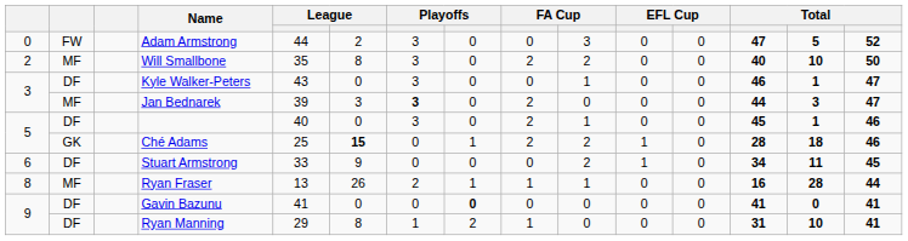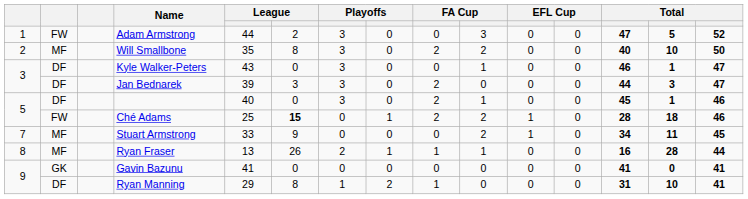Adam Armstrong | column 1: 0 -> 1
Jan Bednarek | column 2: MF -> DF
Jan Bednarek | column 7: bold -> normal
Ché Adams | column 2: GK -> FW
Stuart Armstrong | column 1: 6 -> 7
Stuart Armstrong | column 2: DF -> MF
Gavin Bazunu | column 2: DF -> GK
Gavin Bazunu | column 8: bold -> normal
